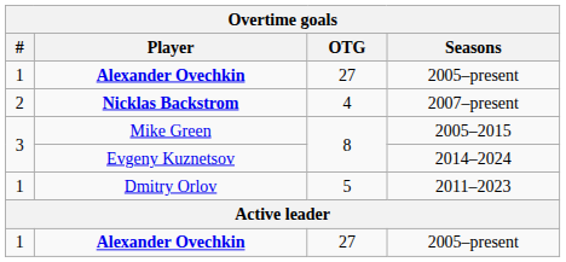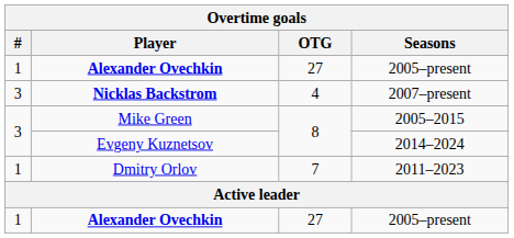Nicklas Backstrom | #: 2 -> 3
Dmitry Orlov | OTG: 5 -> 7
